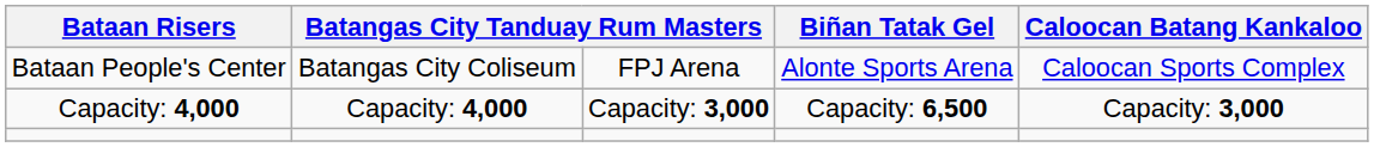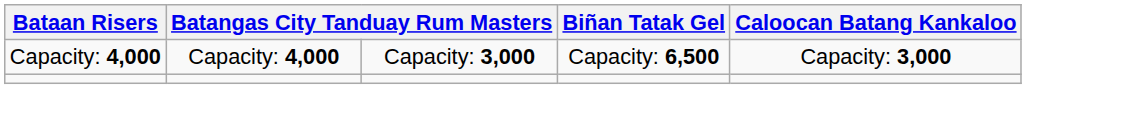- row: Bataan People's Center | Batangas City Coliseum | FPJ Arena | Alonte Sports Arena | Caloocan Sports Complex
